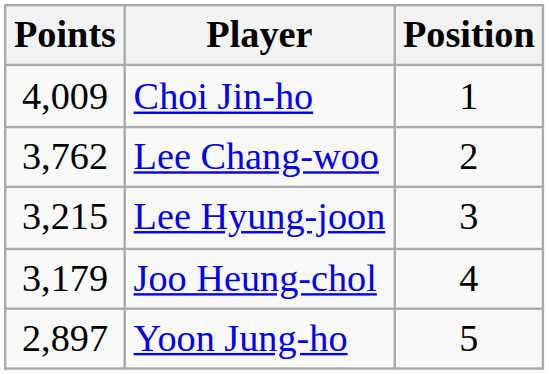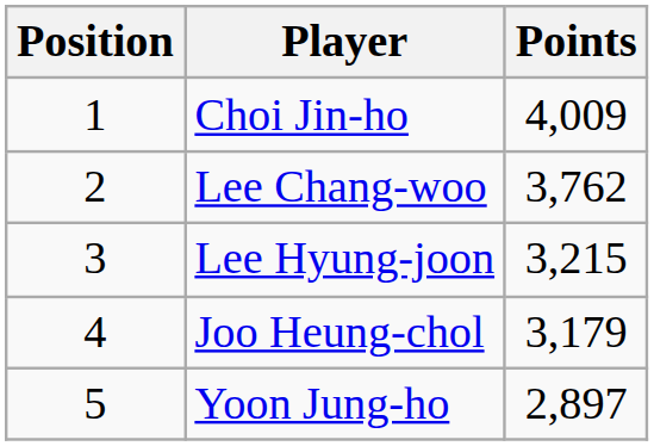columns swapped: Position <-> Points
